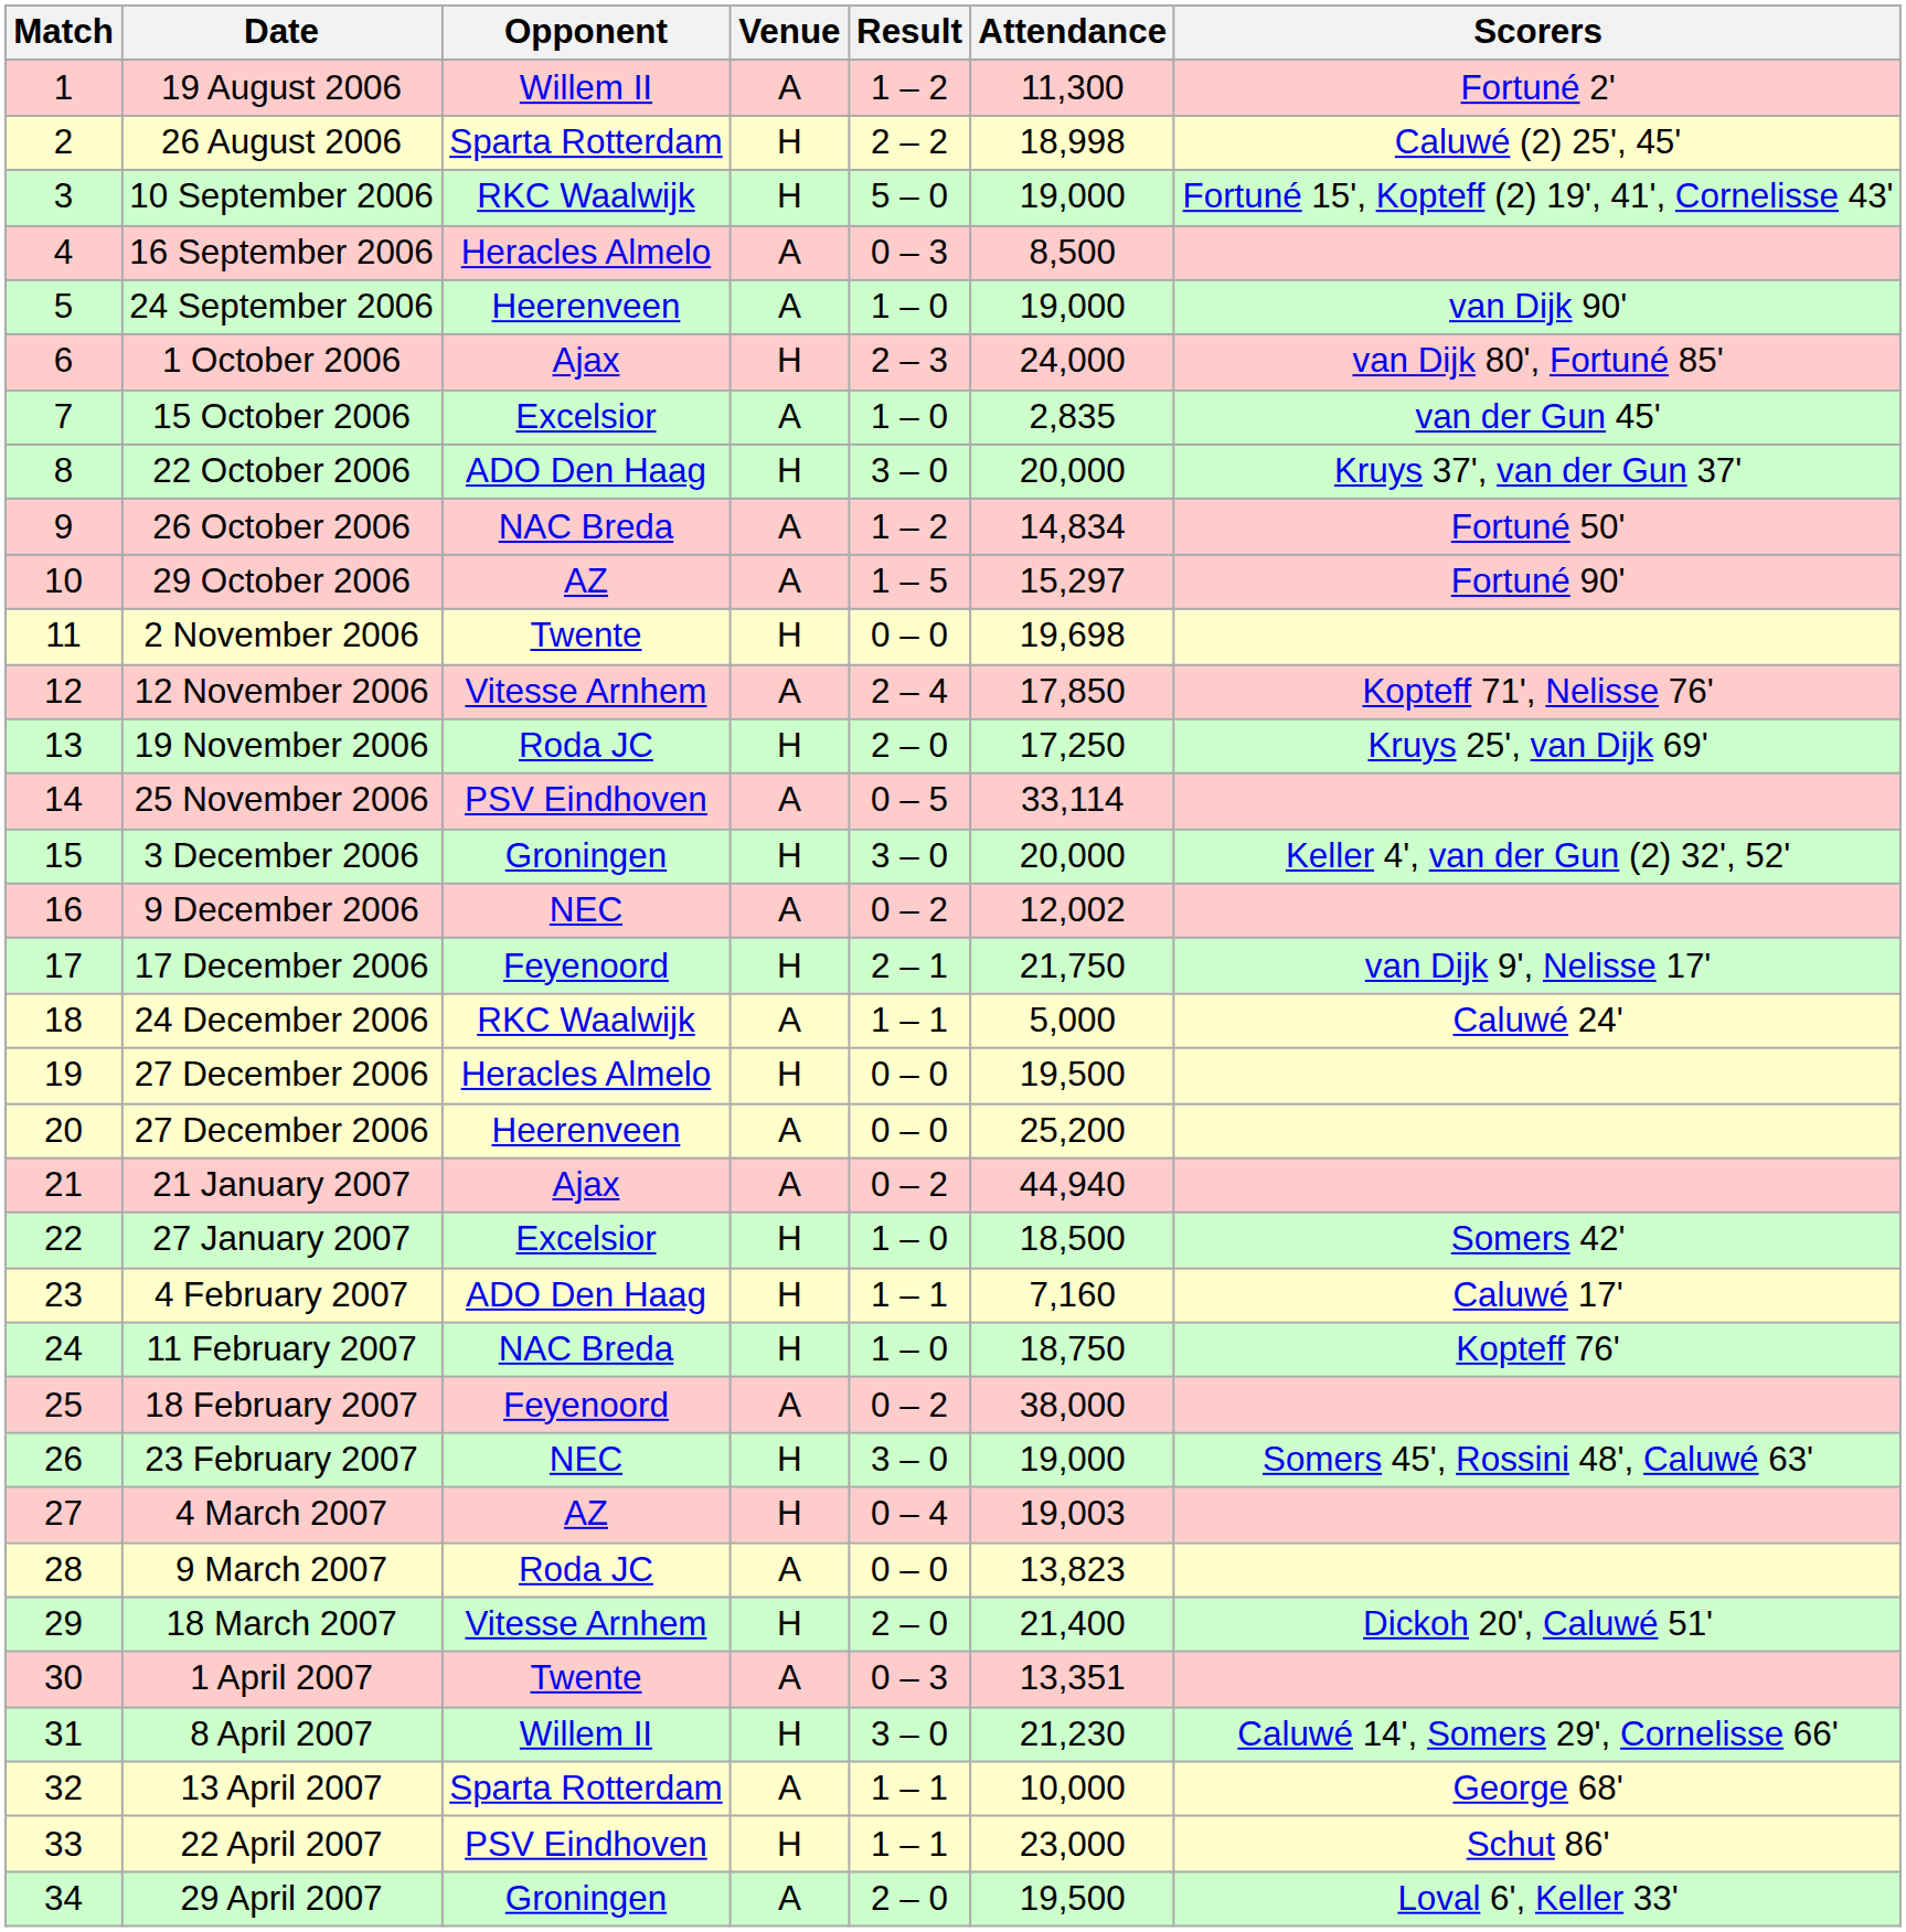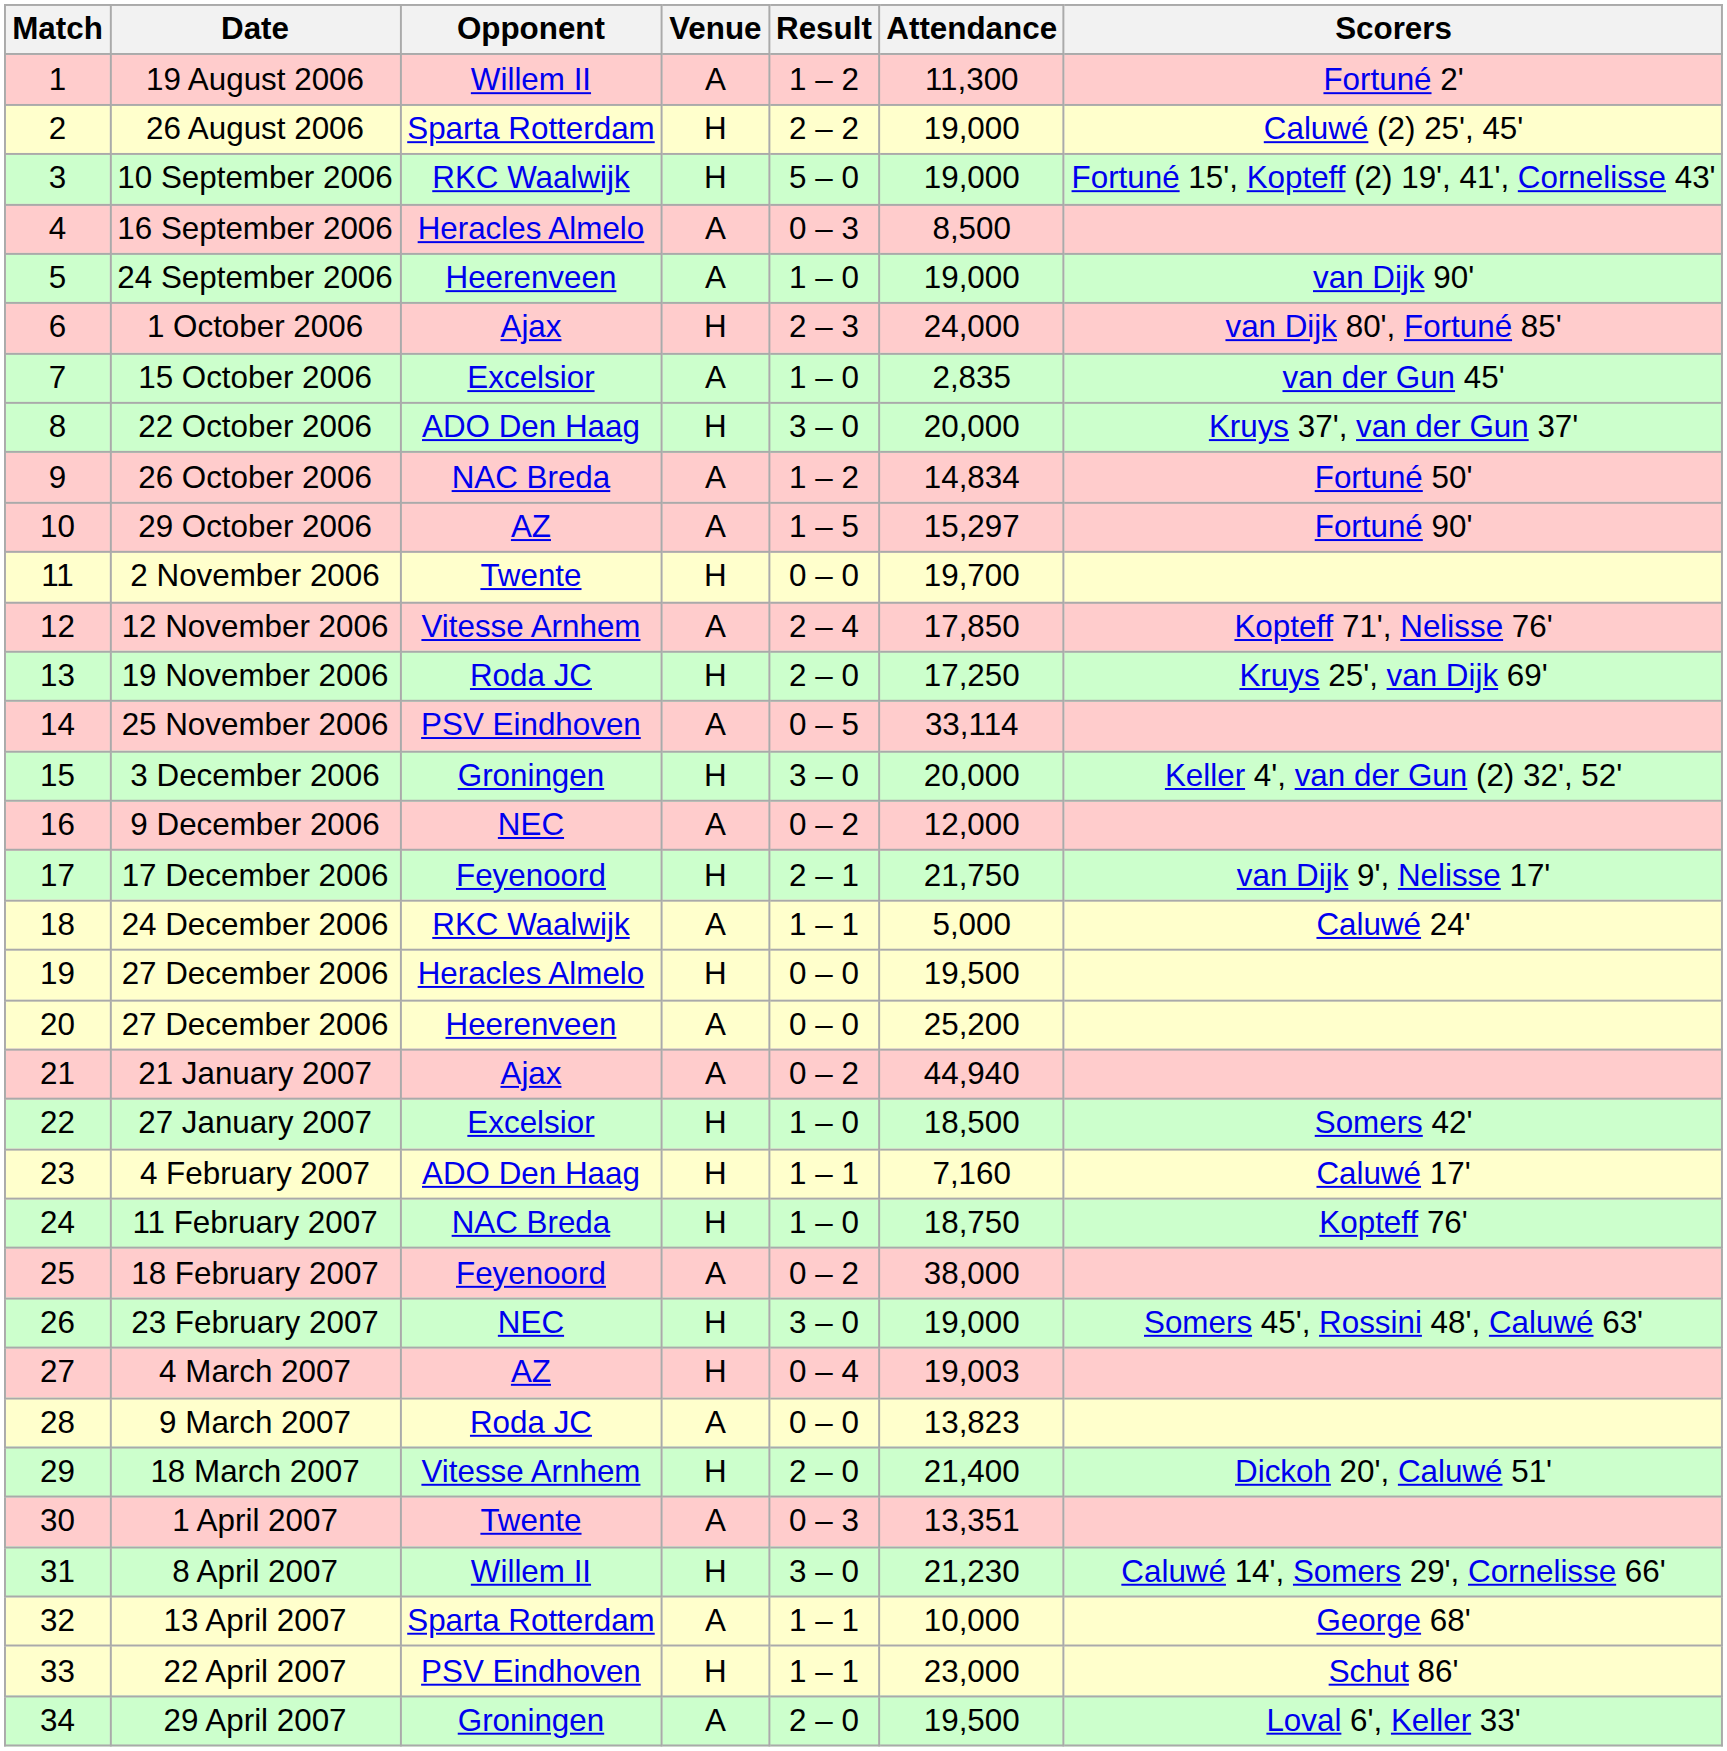26 August 2006 | Attendance: 18,998 -> 19,000
2 November 2006 | Attendance: 19,698 -> 19,700
9 December 2006 | Attendance: 12,002 -> 12,000
